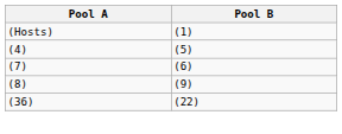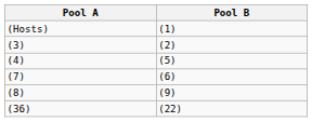+ row: (3) | (2)
